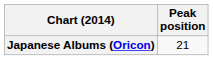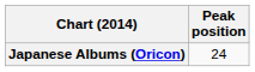Japanese Albums (Oricon) | Peak position: 21 -> 24
